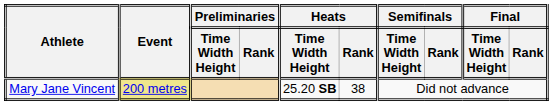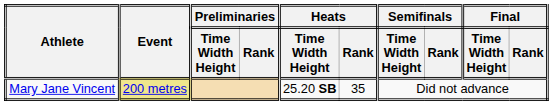Mary Jane Vincent | Heats / Rank: 38 -> 35
